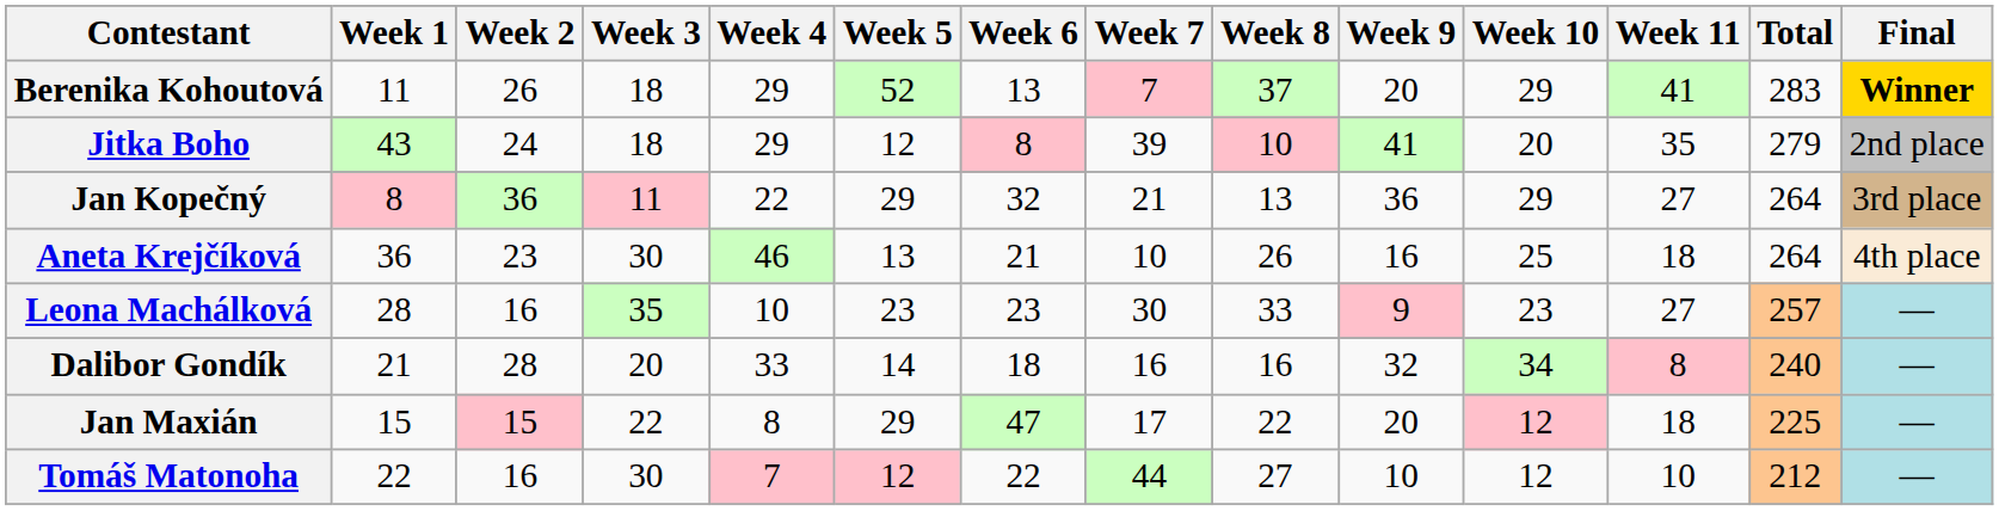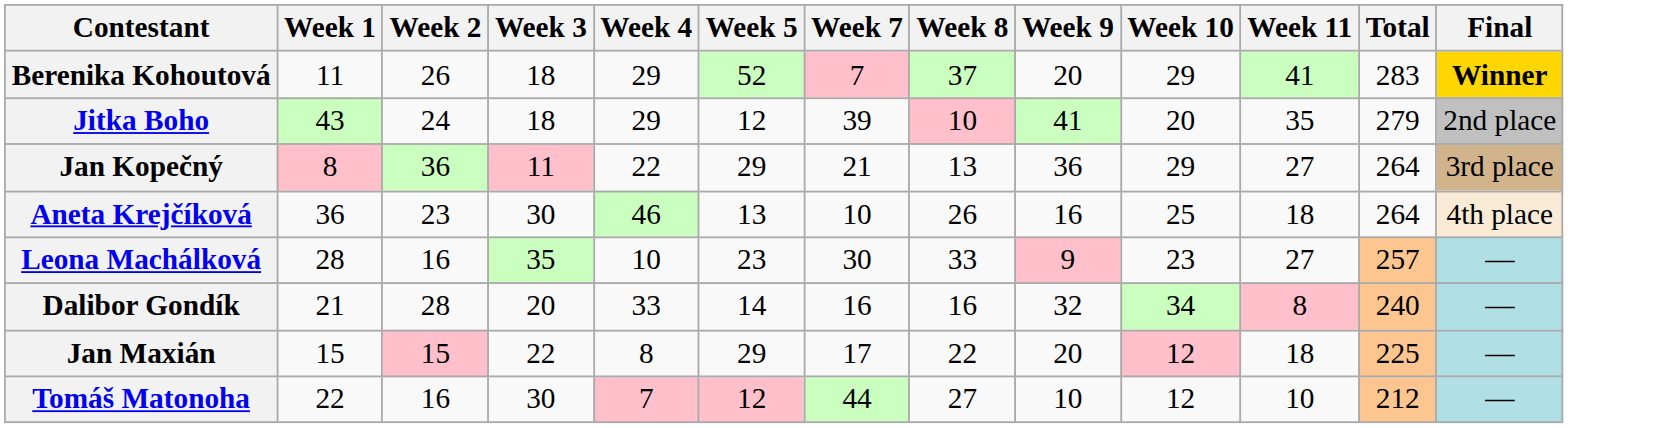- column: Week 6 | 13 | 8 | 32 | 21 | 23 | 18 | 47 | 22
